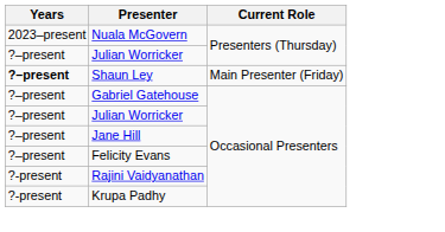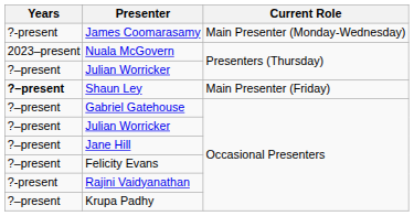+ row: ?-present | James Coomarasamy | Main Presenter (Monday-Wednesday)
Krupa Padhy | Years: ?-present -> ?–present
